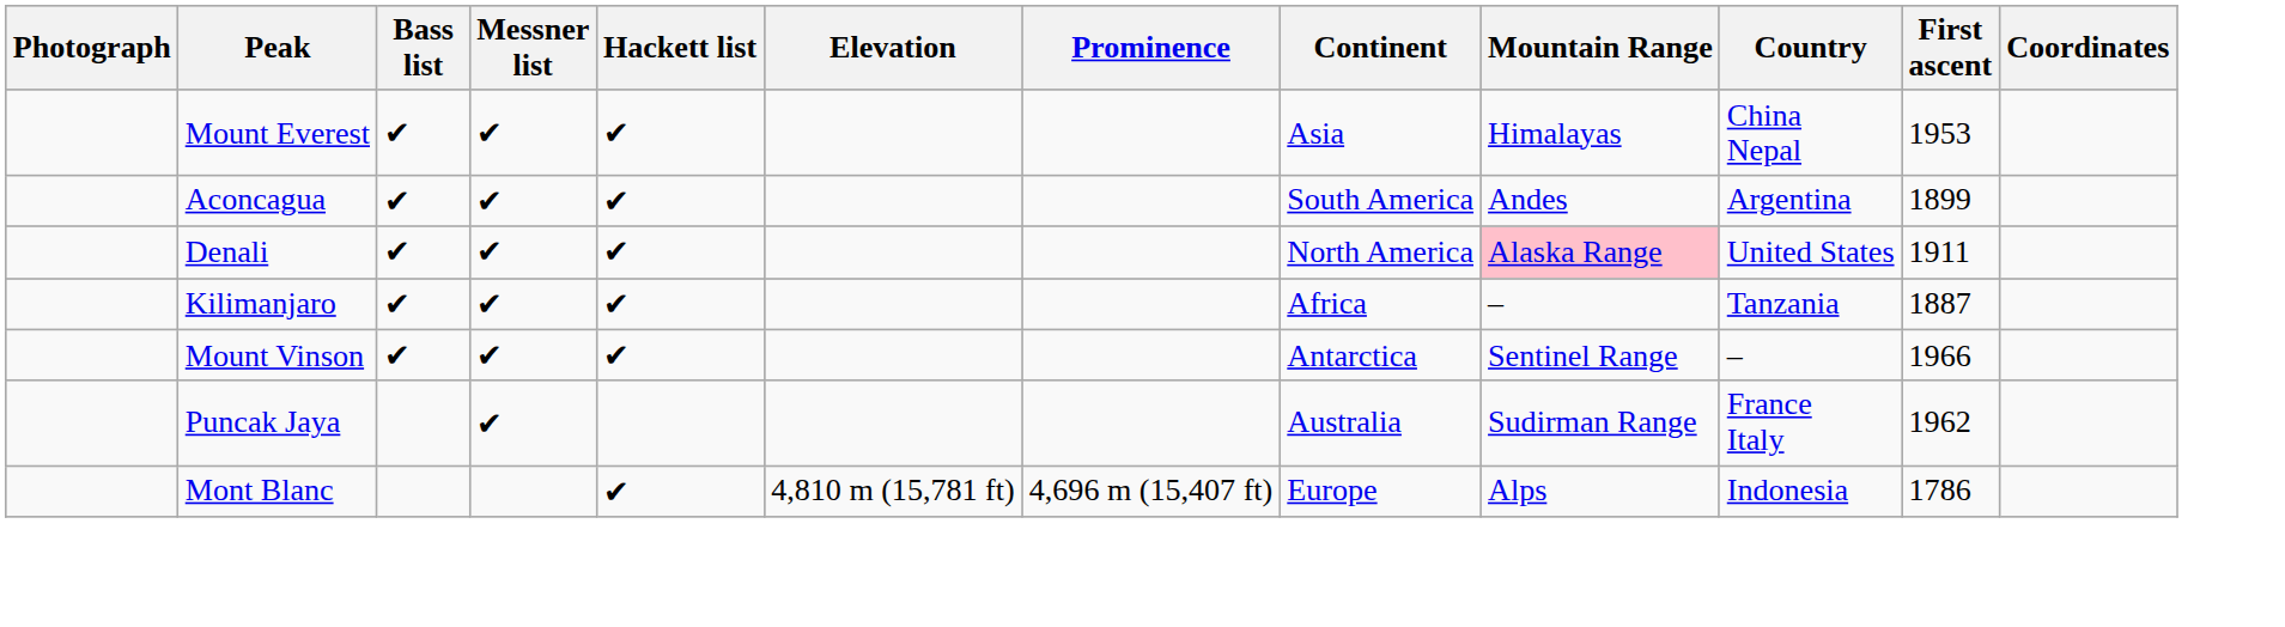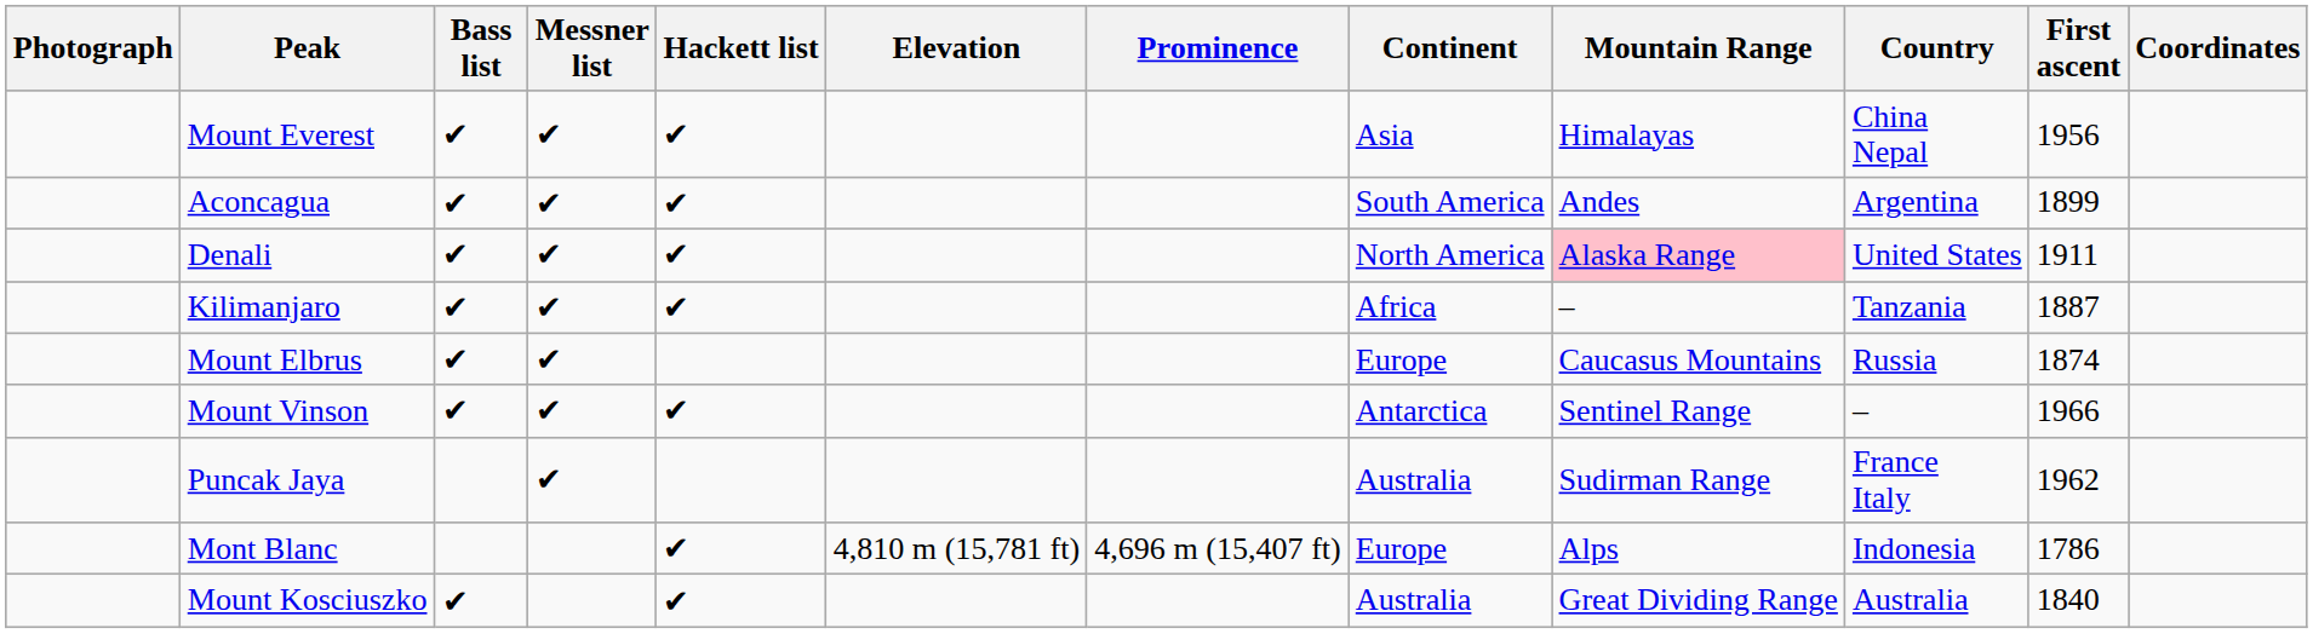Mount Everest | First ascent: 1953 -> 1956
+ row: Mount Elbrus | ✔ | ✔ | Europe | Caucasus Mountains | Russia | 1874
+ row: Mount Kosciuszko | ✔ | ✔ | Australia | Great Dividing Range | Australia | 1840
